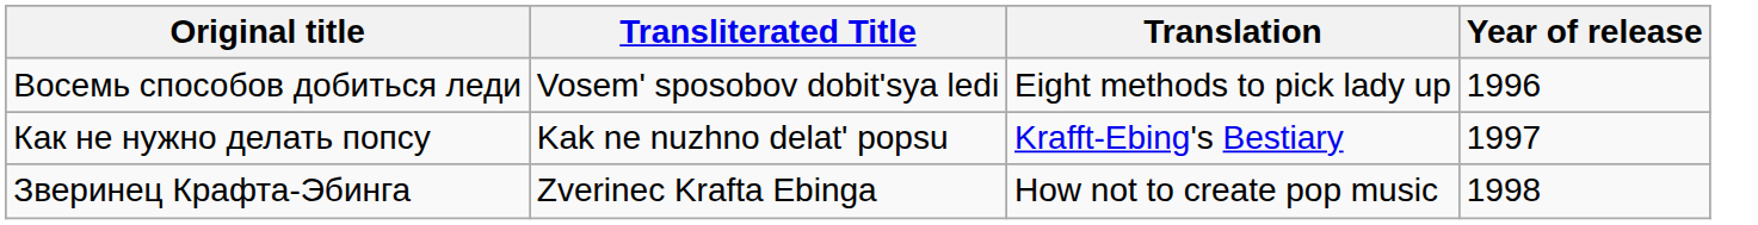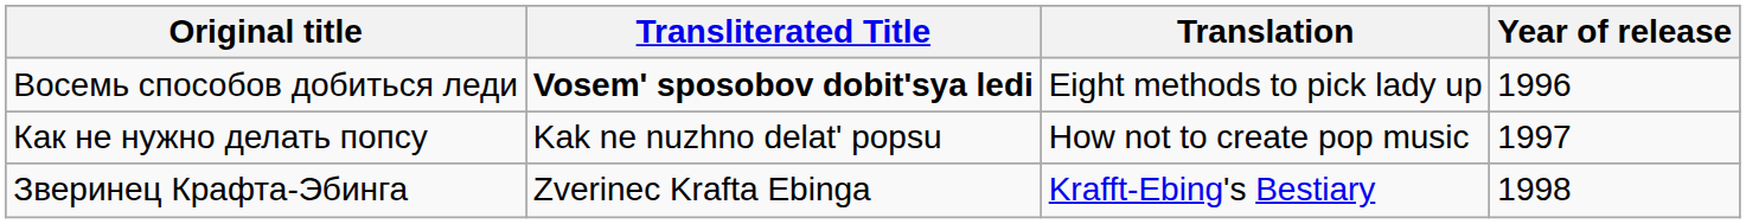Восемь способов добиться леди | Transliterated Title: normal -> bold
Как не нужно делать попсу | Translation: Krafft-Ebing's Bestiary -> How not to create pop music
Зверинец Крафта-Эбинга | Translation: How not to create pop music -> Krafft-Ebing's Bestiary
